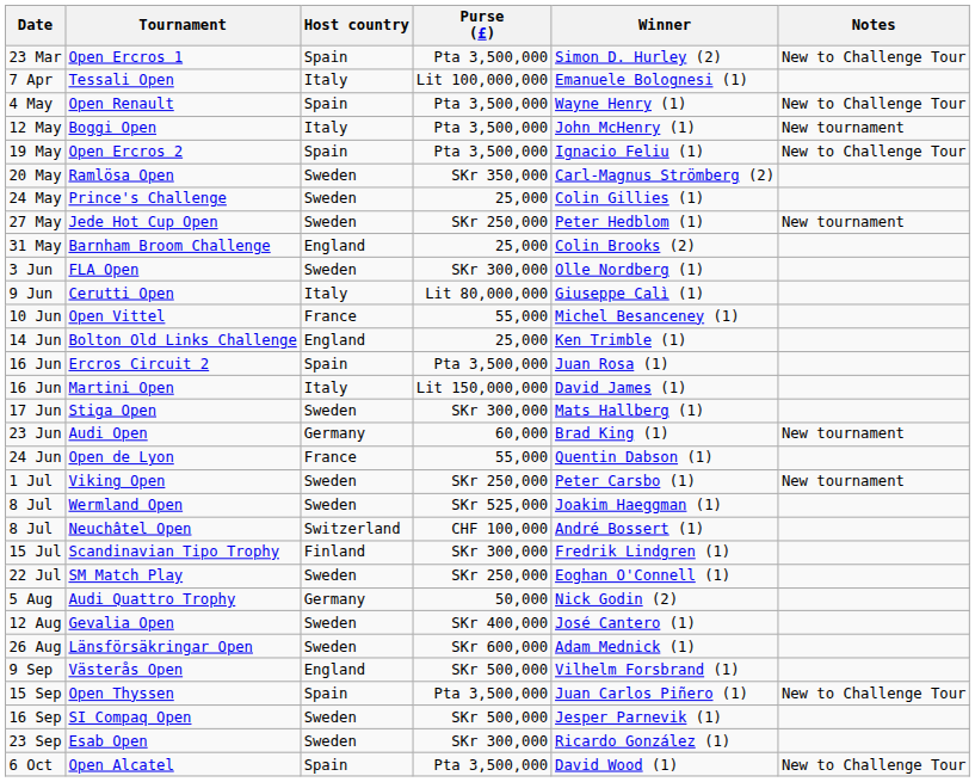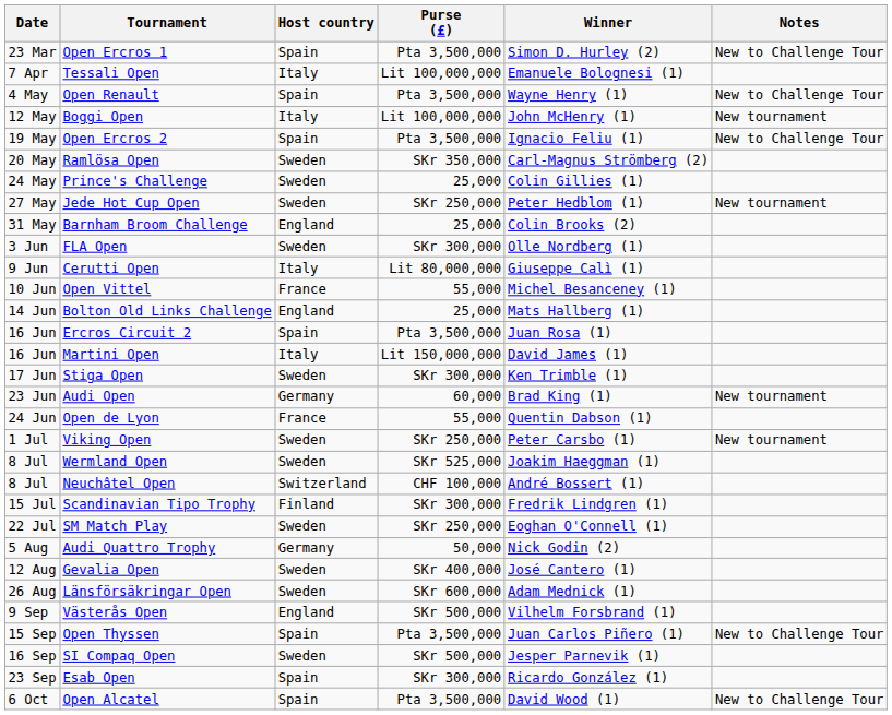Boggi Open | Purse (£): Pta 3,500,000 -> Lit 100,000,000
Bolton Old Links Challenge | Winner: Ken Trimble (1) -> Mats Hallberg (1)
Stiga Open | Winner: Mats Hallberg (1) -> Ken Trimble (1)
Esab Open | Host country: Sweden -> Spain
